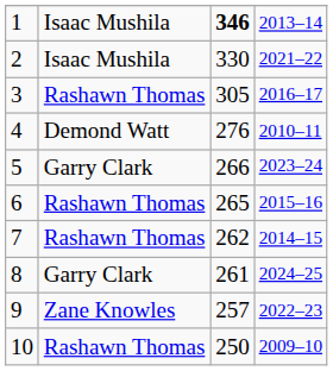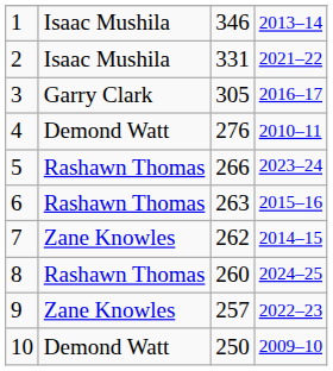1 | column 3: bold -> normal
2 | column 3: 330 -> 331
3 | column 2: Rashawn Thomas -> Garry Clark
5 | column 2: Garry Clark -> Rashawn Thomas
6 | column 3: 265 -> 263
7 | column 2: Rashawn Thomas -> Zane Knowles
8 | column 2: Garry Clark -> Rashawn Thomas
8 | column 3: 261 -> 260
10 | column 2: Rashawn Thomas -> Demond Watt
